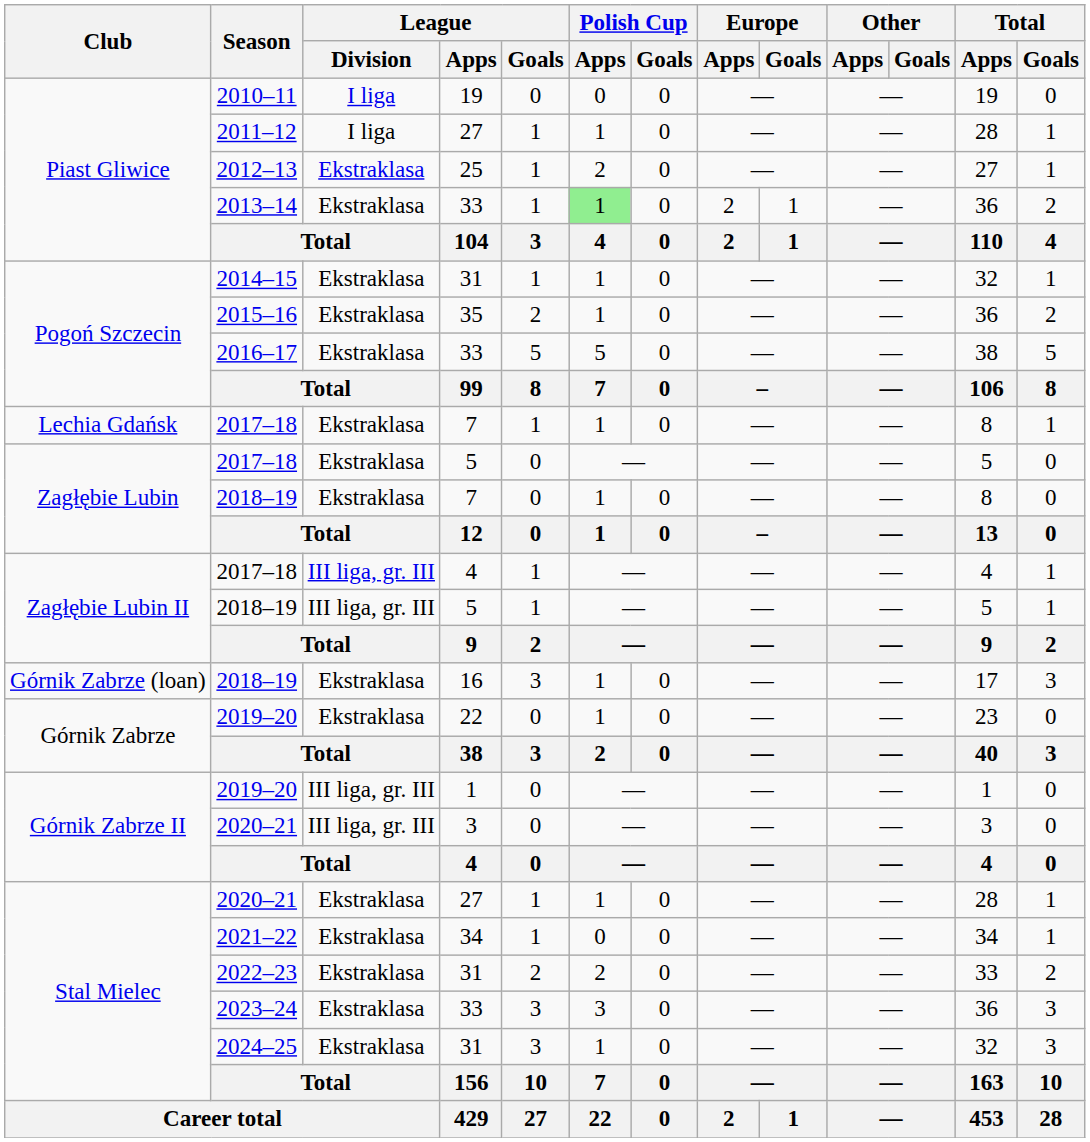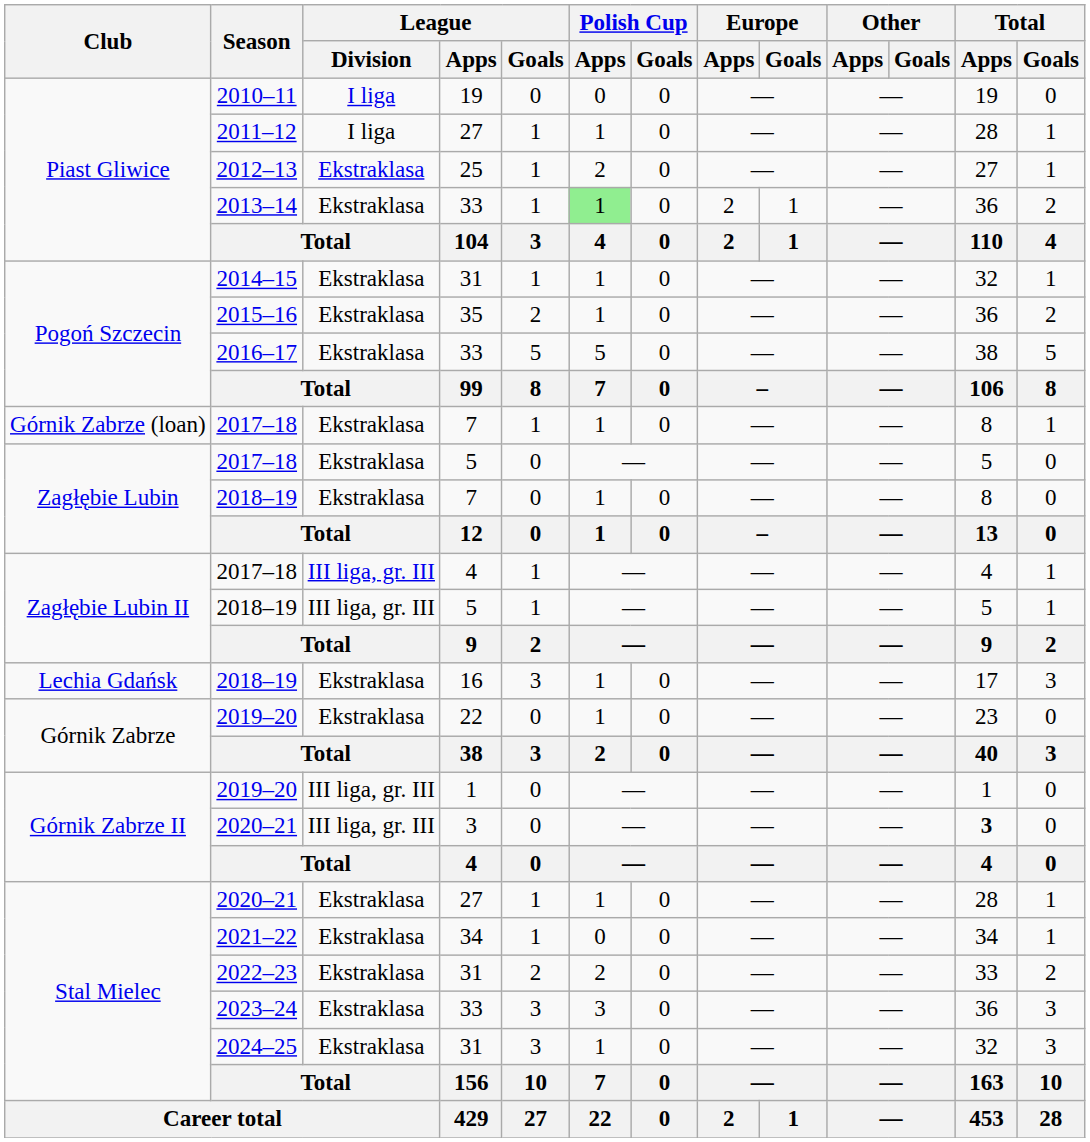2017–18 / 7 | Club: Lechia Gdańsk -> Górnik Zabrze (loan)
2018–19 / 16 | Club: Górnik Zabrze (loan) -> Lechia Gdańsk
2020–21 / 3 | Total / Apps: normal -> bold
